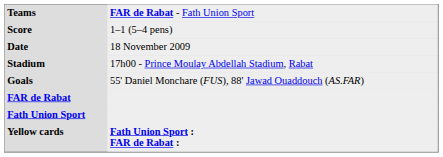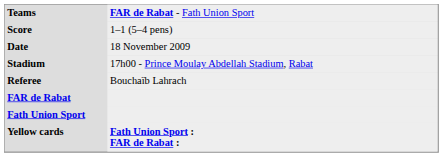+ row: Referee | Bouchaïb Lahrach
- row: Goals | 55' Daniel Monchare (FUS), 88' Jawad Ouaddouch (AS.FAR)
